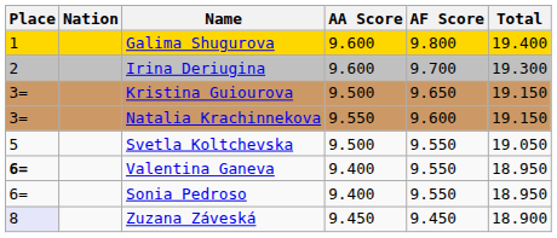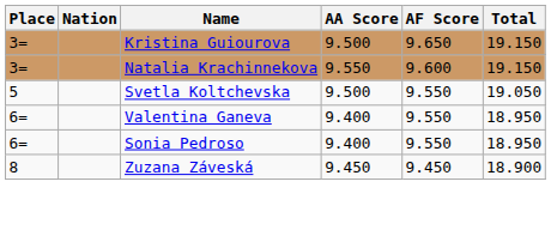- row: 1 | Galima Shugurova | 9.600 | 9.800 | 19.400
- row: 2 | Irina Deriugina | 9.600 | 9.700 | 19.300
Valentina Ganeva | Place: bold -> normal
Zuzana Záveská | Place: lavender background -> no background
